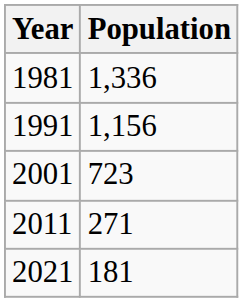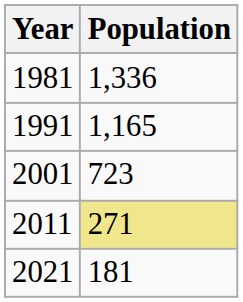1991 | Population: 1,156 -> 1,165
2011 | Population: no background -> khaki background
